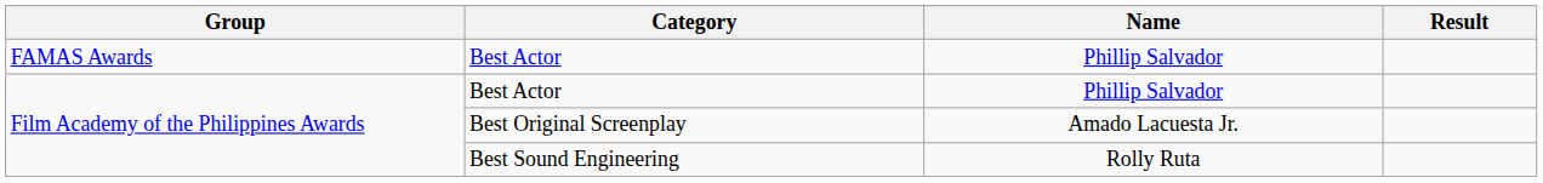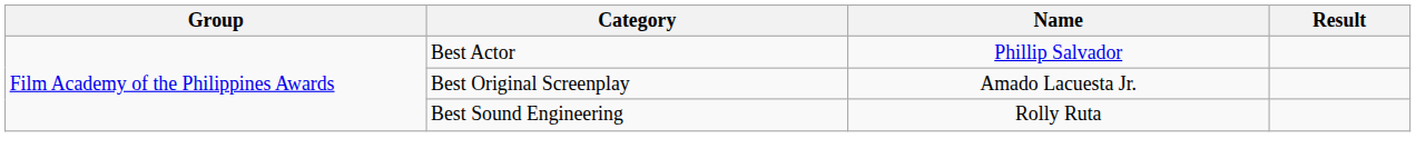- row: FAMAS Awards | Best Actor | Phillip Salvador
